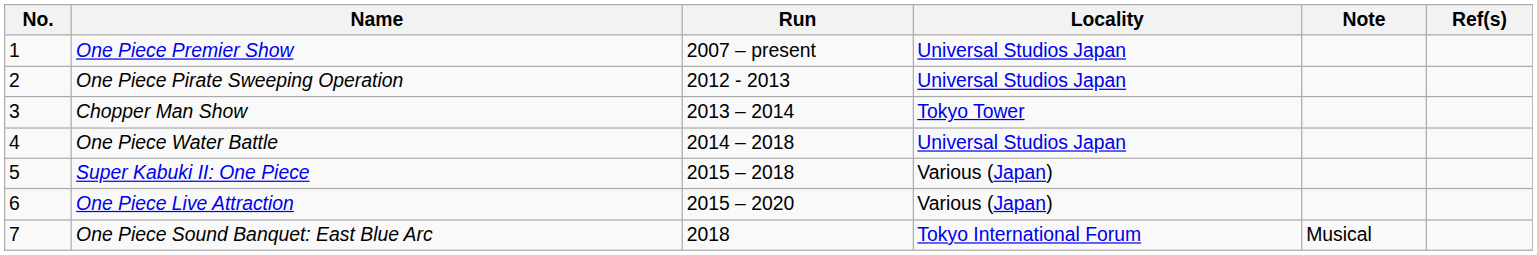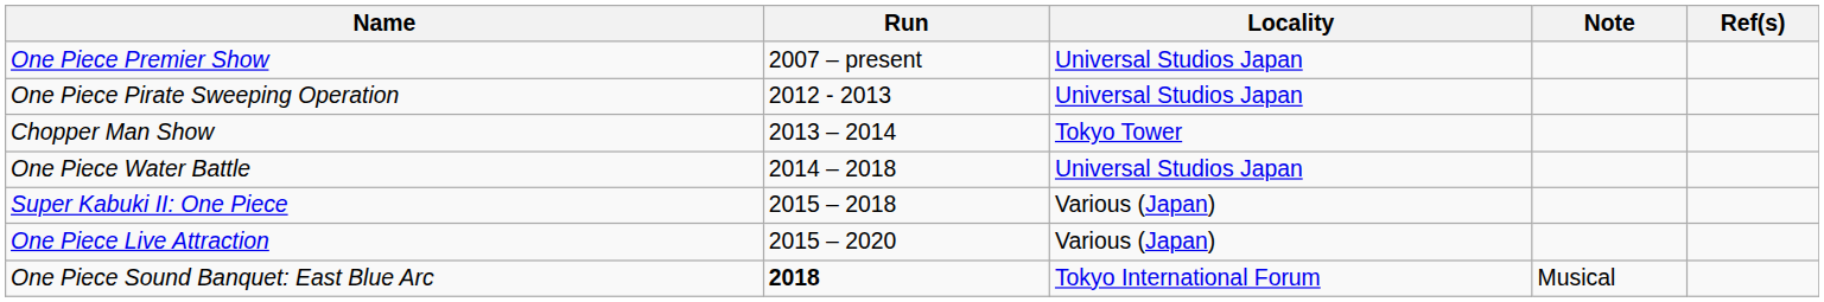- column: No. | 1 | 2 | 3 | 4 | 5 | 6 | 7
One Piece Sound Banquet: East Blue Arc | Run: normal -> bold
